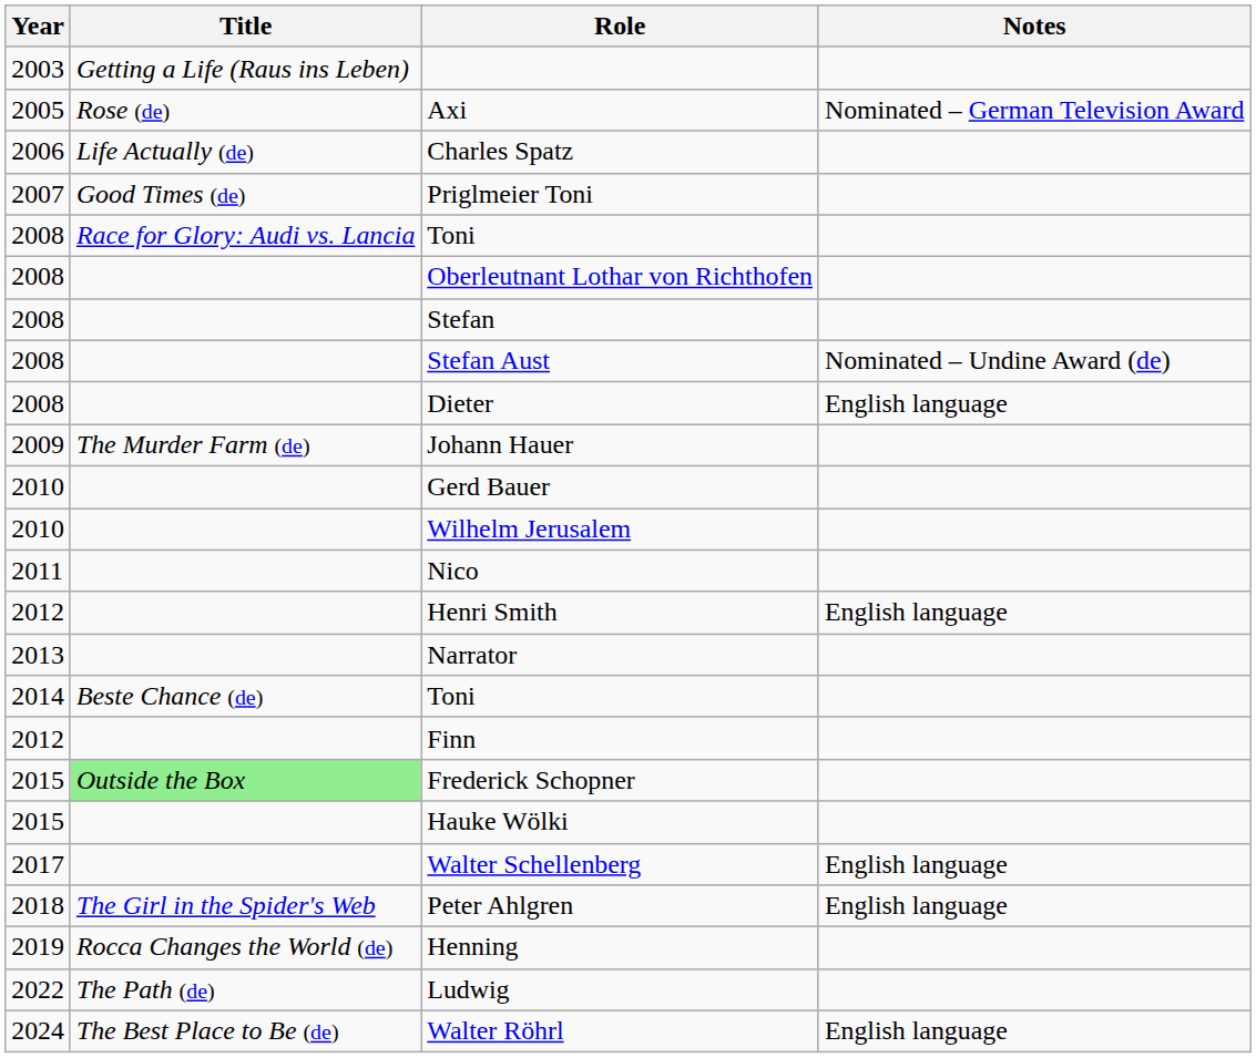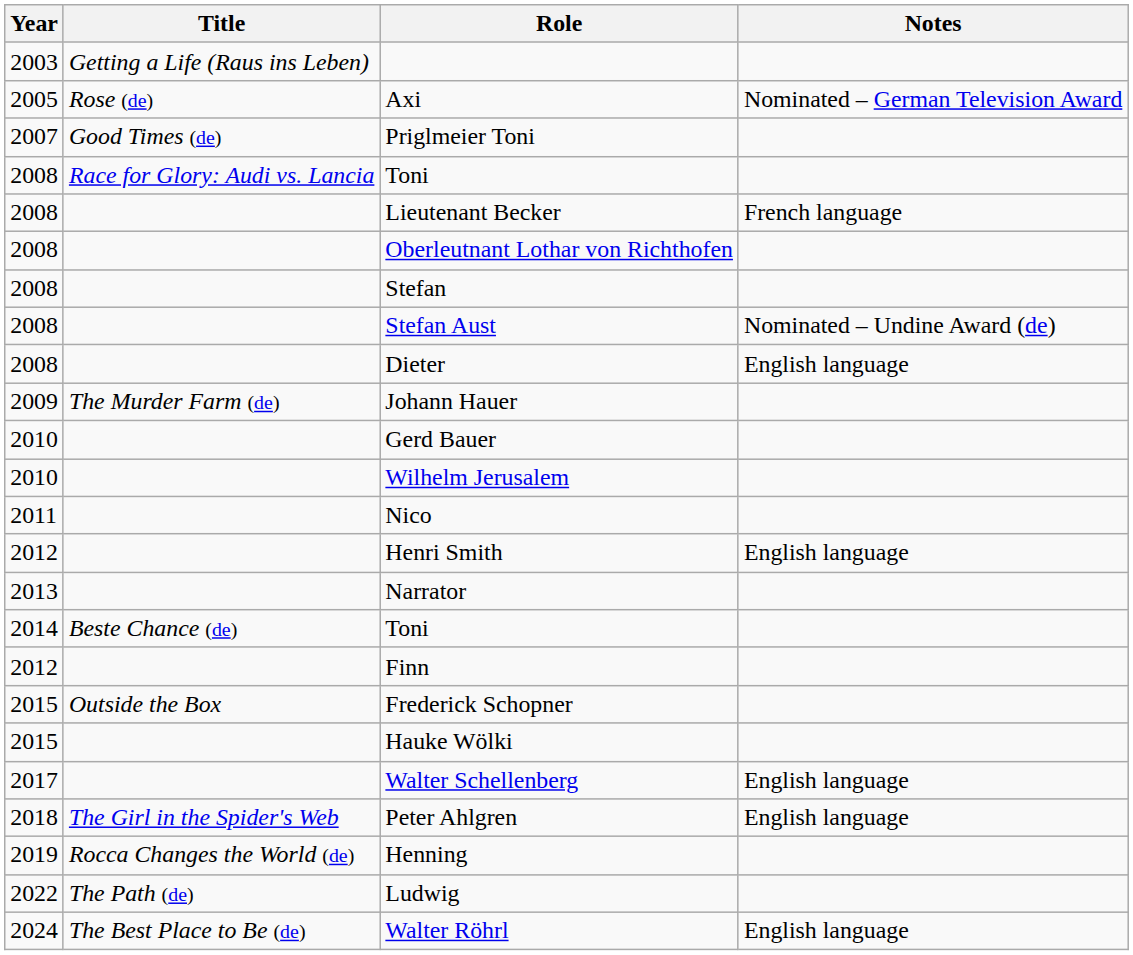- row: 2006 | Life Actually (de) | Charles Spatz
+ row: 2008 | Lieutenant Becker | French language
Frederick Schopner | Title: lightgreen background -> no background
